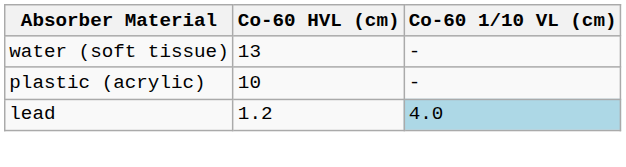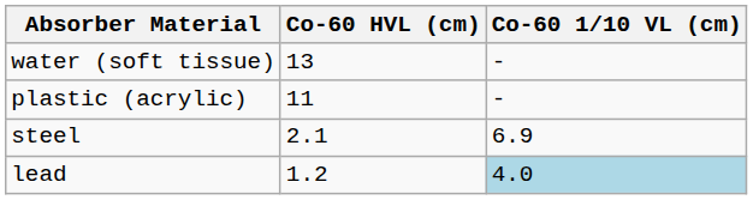plastic (acrylic) | Co-60 HVL (cm): 10 -> 11
+ row: steel | 2.1 | 6.9
